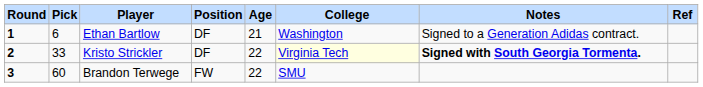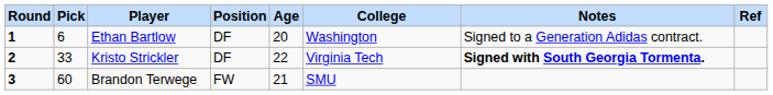Ethan Bartlow | Age: 21 -> 20
Kristo Strickler | College: lightyellow background -> no background
Brandon Terwege | Age: 22 -> 21
